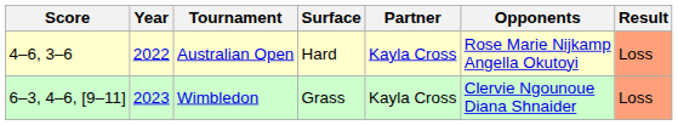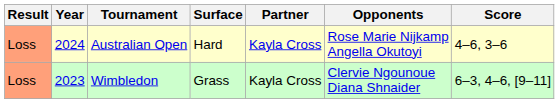columns swapped: Result <-> Score
Australian Open | Year: 2022 -> 2024
